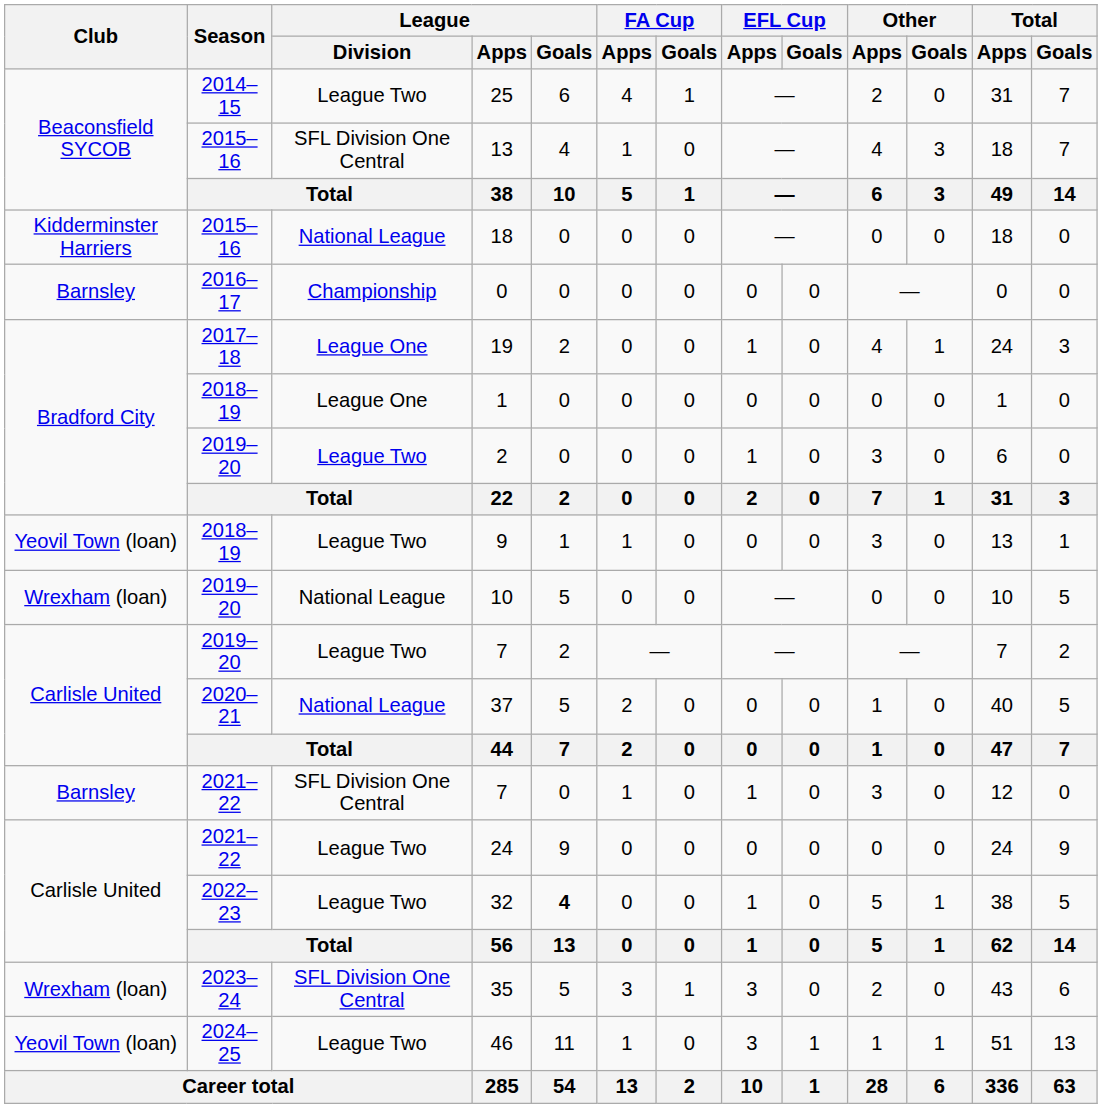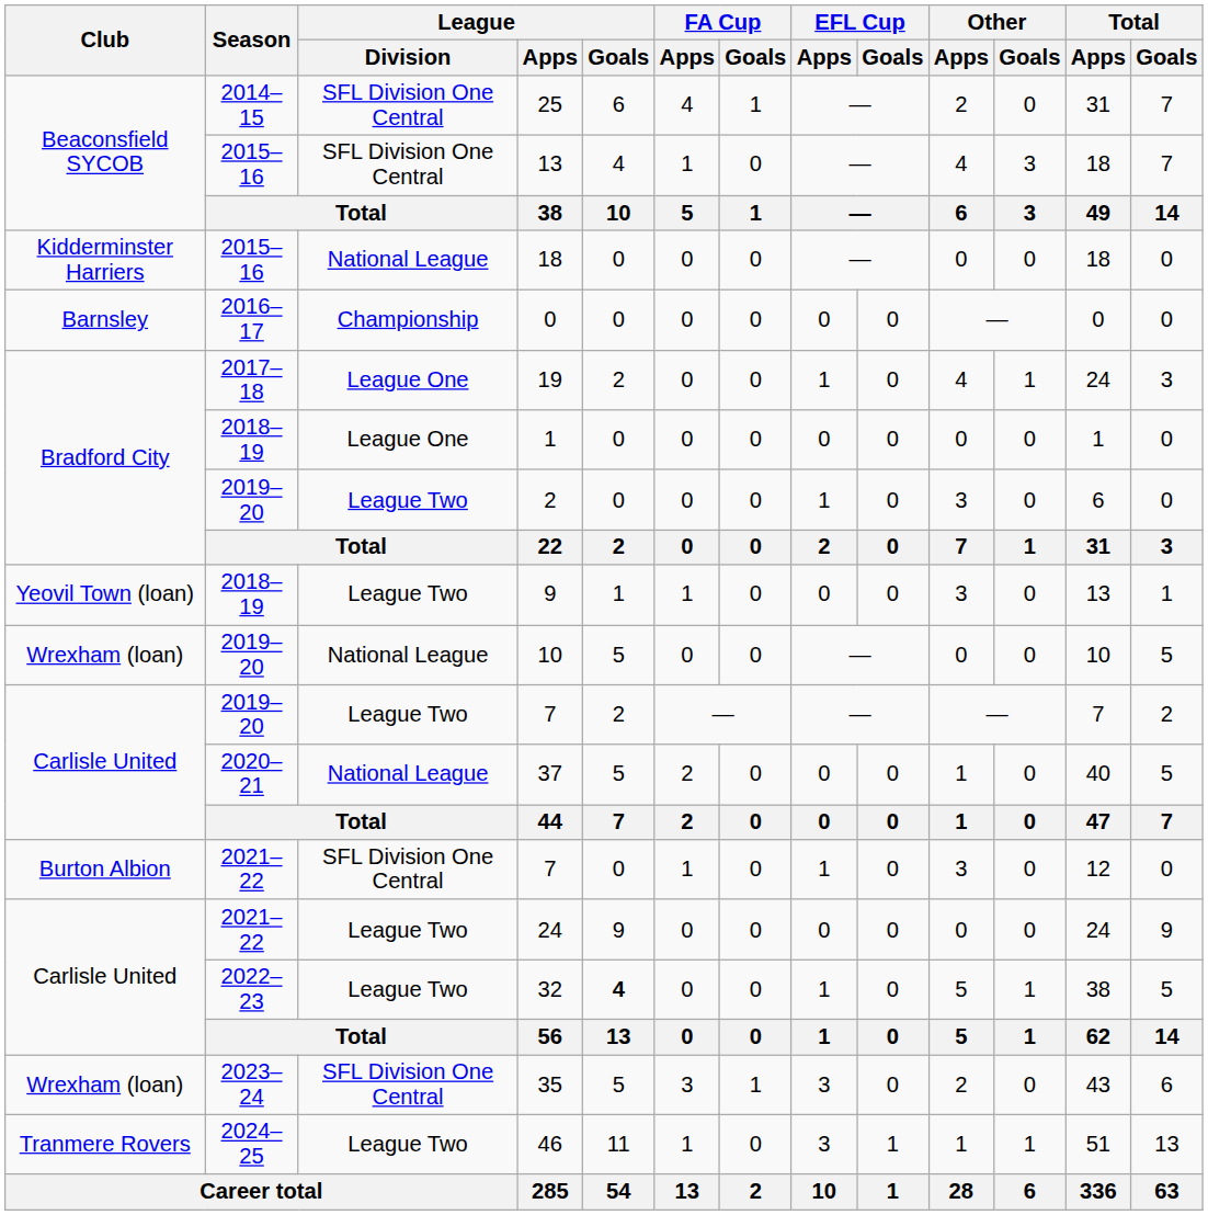25 | League / Division: League Two -> SFL Division One Central
2021–22 / 7 | Club: Barnsley -> Burton Albion
46 | Club: Yeovil Town (loan) -> Tranmere Rovers
